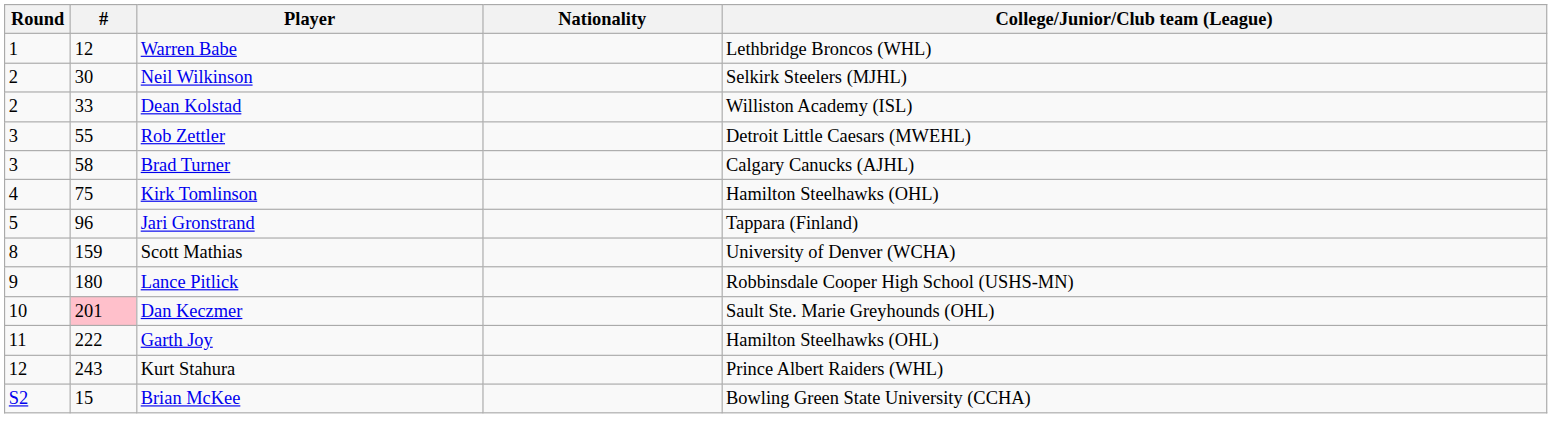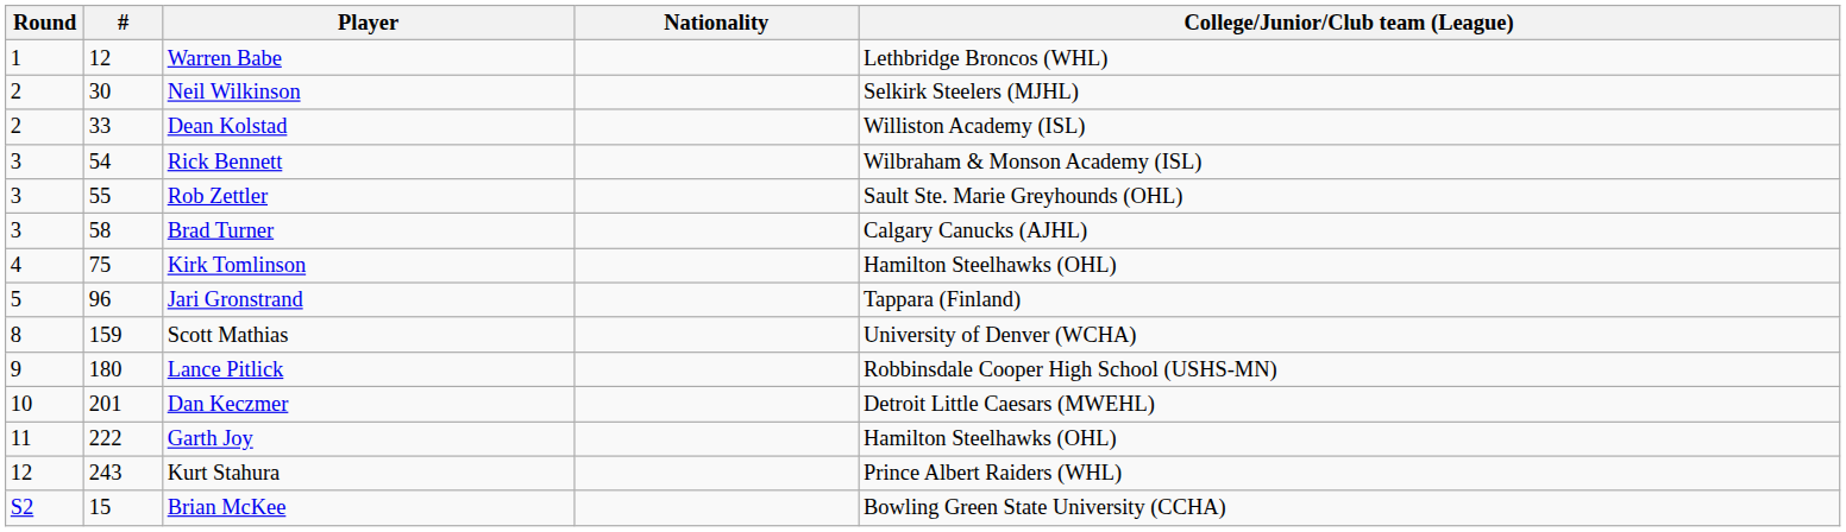+ row: 3 | 54 | Rick Bennett | Wilbraham & Monson Academy (ISL)
Rob Zettler | College/Junior/Club team (League): Detroit Little Caesars (MWEHL) -> Sault Ste. Marie Greyhounds (OHL)
Dan Keczmer | #: pink background -> no background
Dan Keczmer | College/Junior/Club team (League): Sault Ste. Marie Greyhounds (OHL) -> Detroit Little Caesars (MWEHL)
